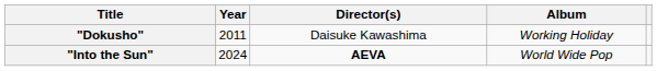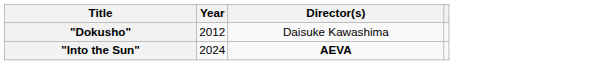- column: Album | Working Holiday | World Wide Pop
"Dokusho" | Year: 2011 -> 2012
